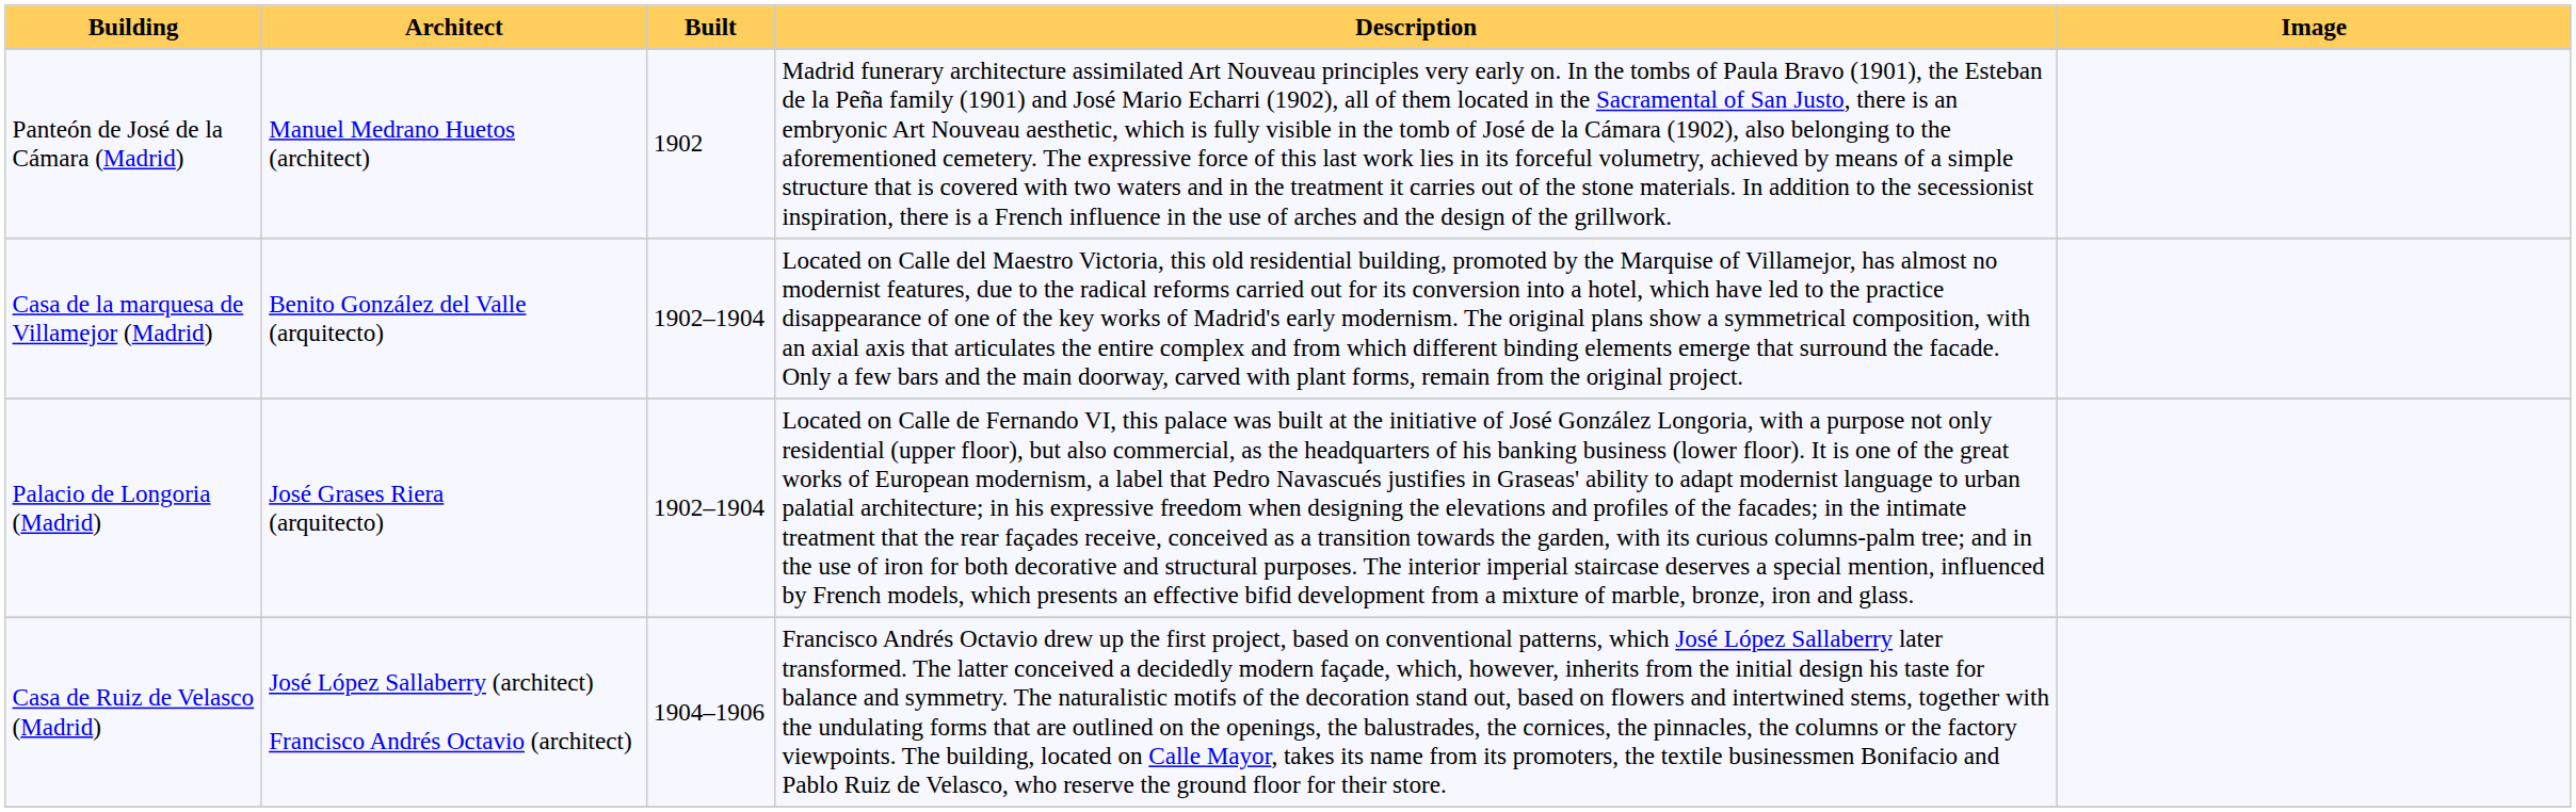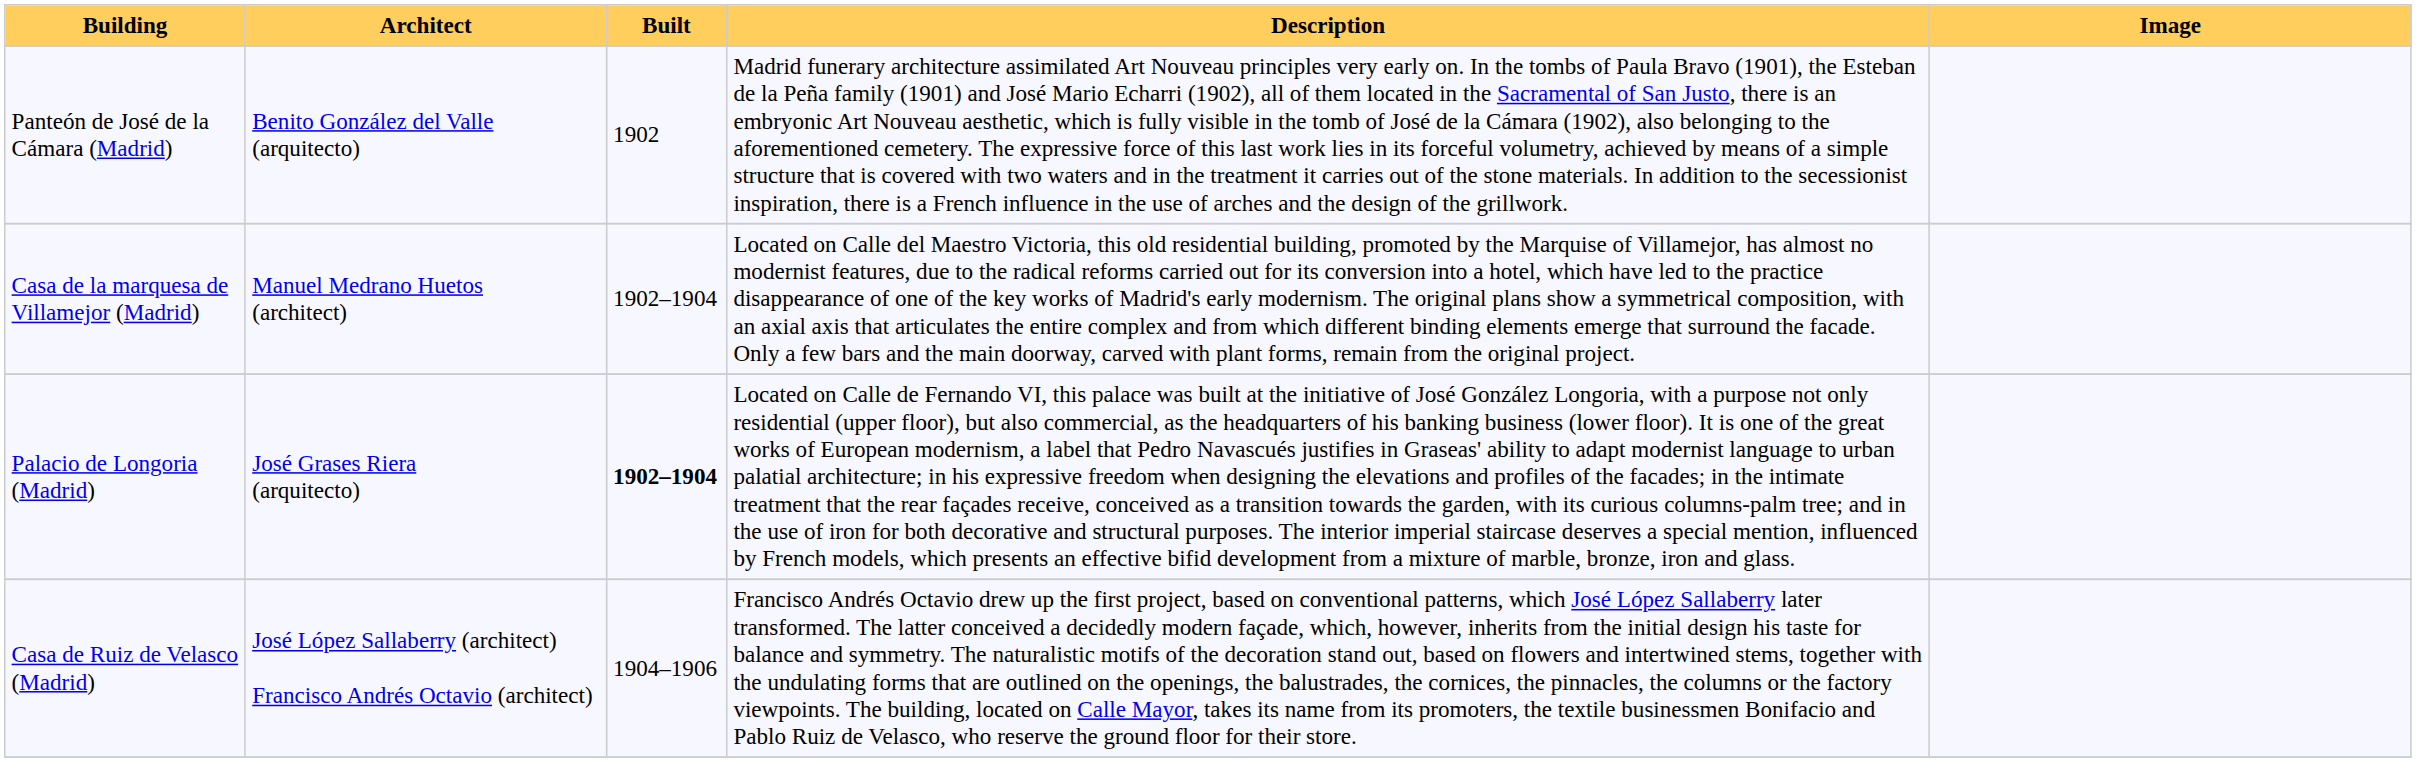Panteón de José de la Cámara (Madrid) | Architect: Manuel Medrano Huetos (architect) -> Benito González del Valle (arquitecto)
Casa de la marquesa de Villamejor (Madrid) | Architect: Benito González del Valle (arquitecto) -> Manuel Medrano Huetos (architect)
Palacio de Longoria (Madrid) | Built: normal -> bold
